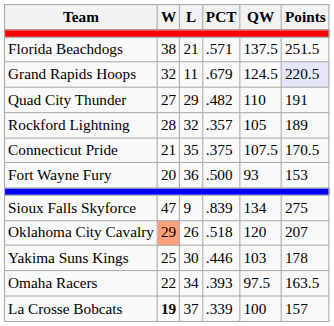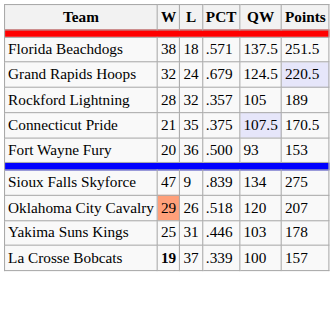Florida Beachdogs | L: 21 -> 18
Grand Rapids Hoops | L: 11 -> 24
- row: Quad City Thunder | 27 | 29 | .482 | 110 | 191
Connecticut Pride | QW: no background -> lavender background
Yakima Suns Kings | L: 30 -> 31
- row: Omaha Racers | 22 | 34 | .393 | 97.5 | 163.5
